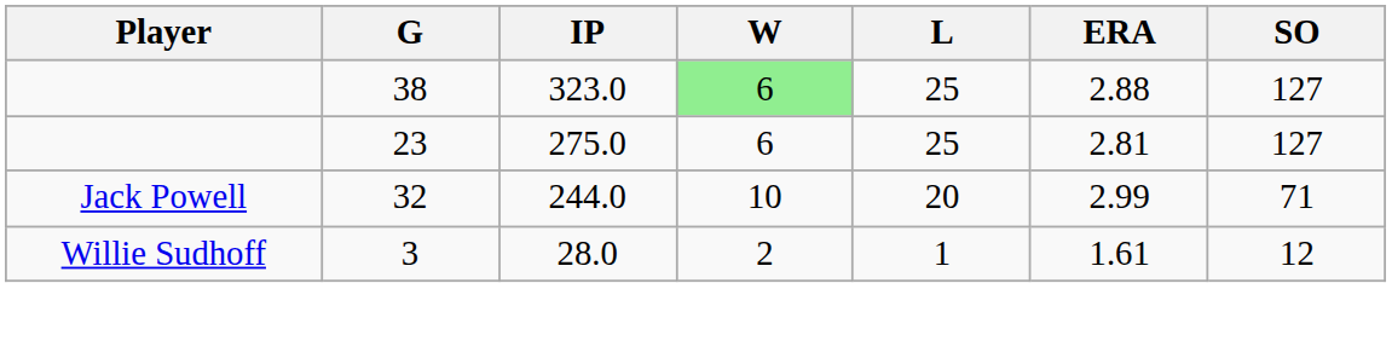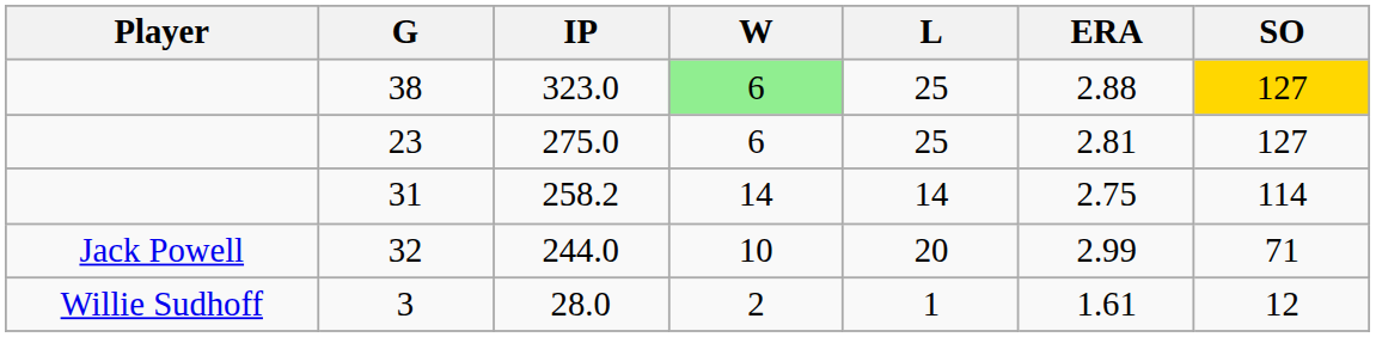323.0 | SO: no background -> gold background
+ row: 31 | 258.2 | 14 | 14 | 2.75 | 114
